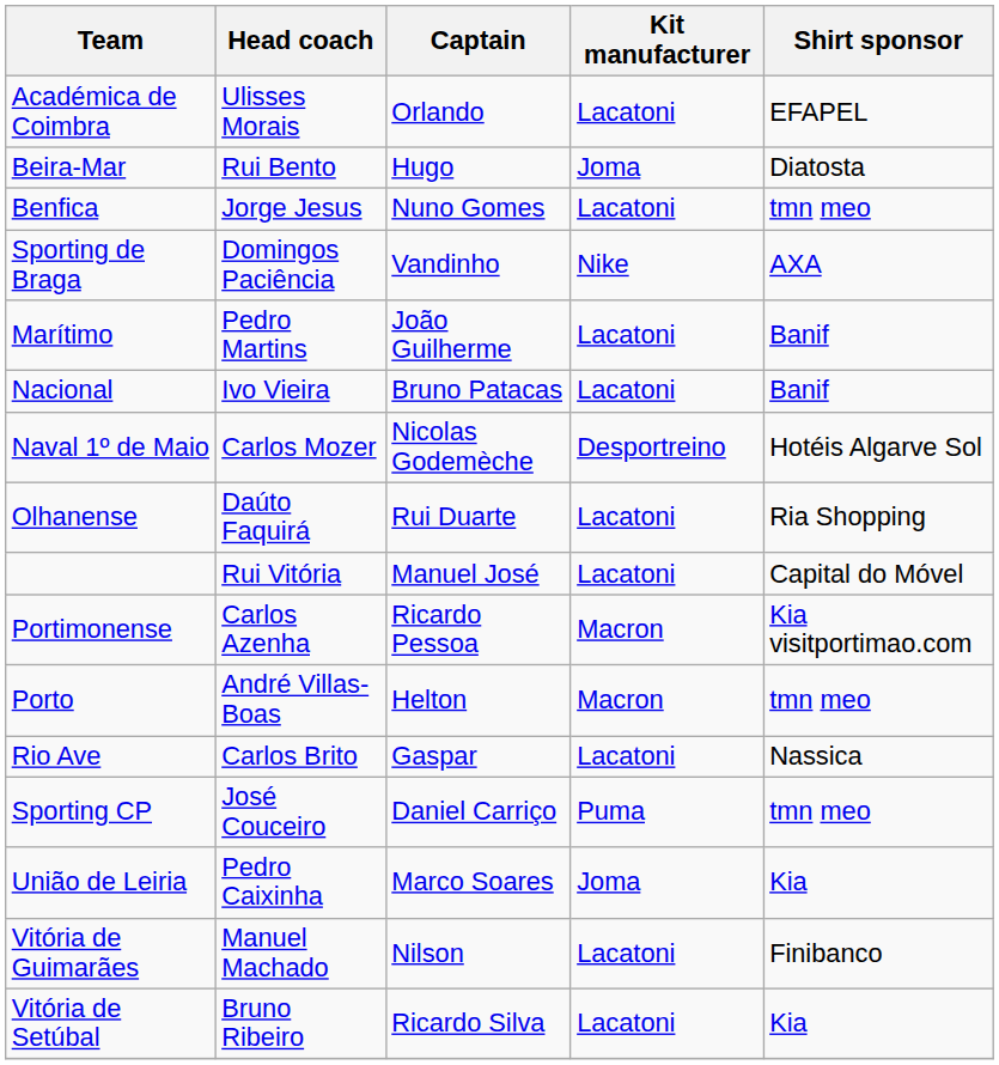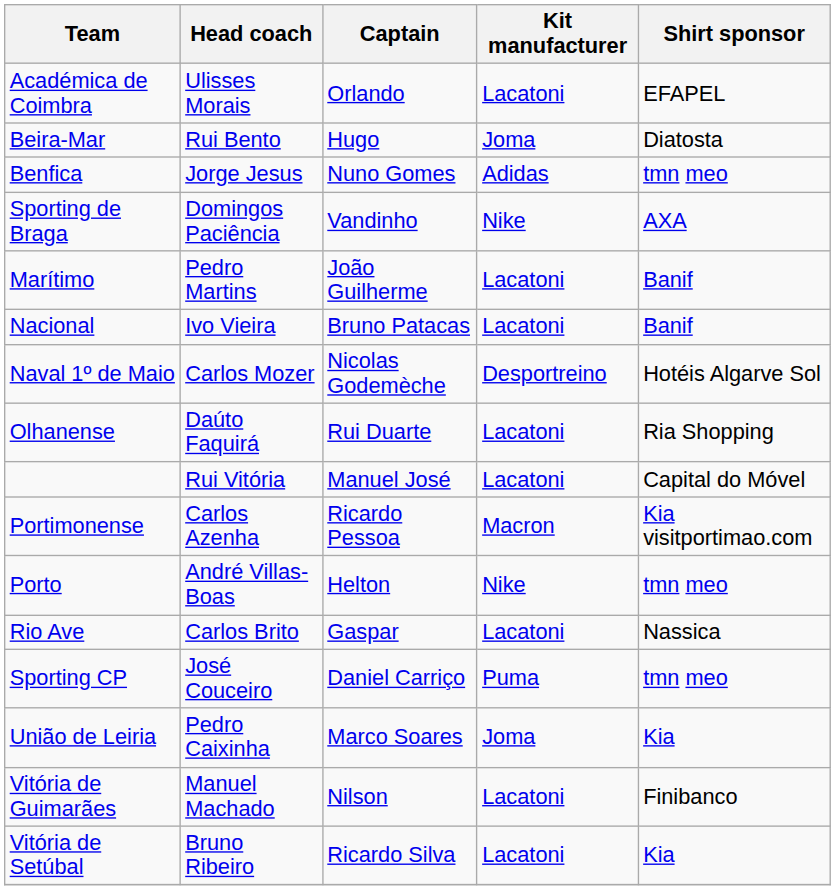Benfica | Kit manufacturer: Lacatoni -> Adidas
Porto | Kit manufacturer: Macron -> Nike
